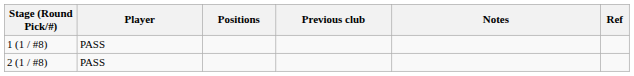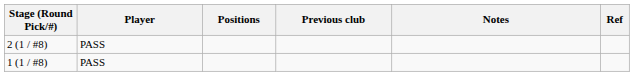rows swapped: 1 (1 / #8) <-> 2 (1 / #8)
